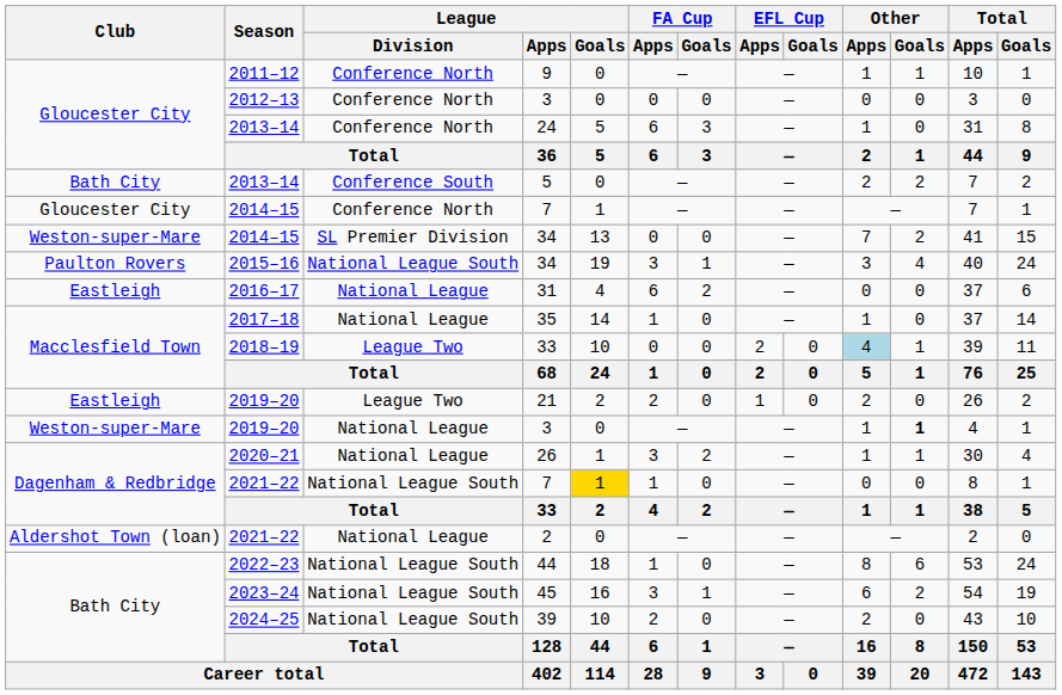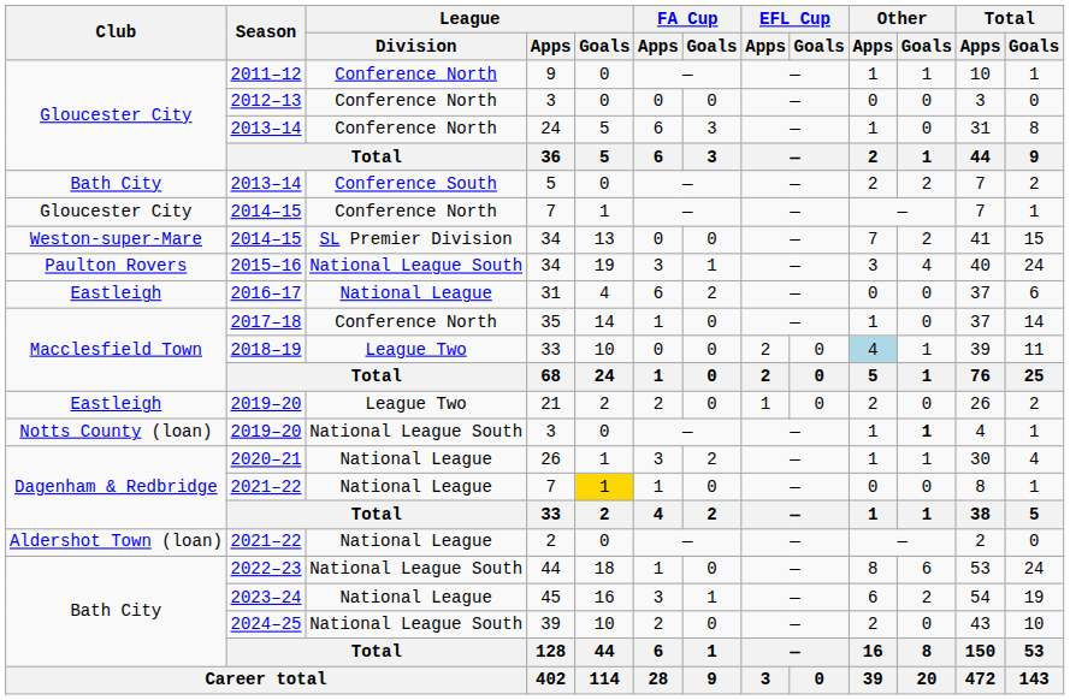35 | League / Division: National League -> Conference North
2019–20 / 3 | Club: Weston-super-Mare -> Notts County (loan)
2019–20 / 3 | League / Division: National League -> National League South
2021–22 / 7 | League / Division: National League South -> National League
45 | League / Division: National League South -> National League
